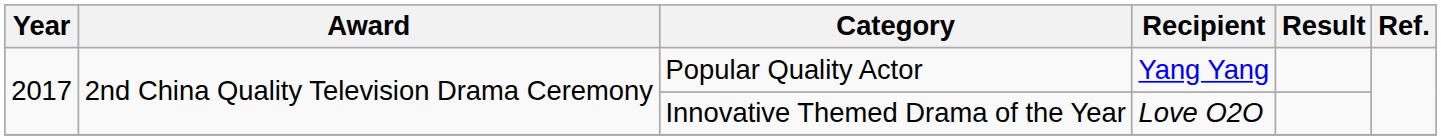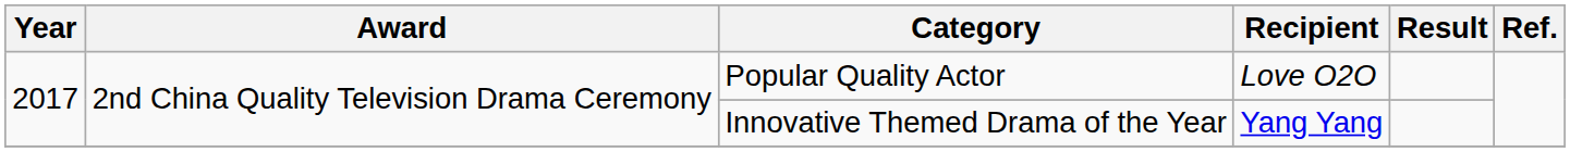Popular Quality Actor | Recipient: Yang Yang -> Love O2O
Innovative Themed Drama of the Year | Recipient: Love O2O -> Yang Yang
